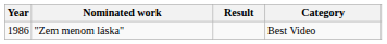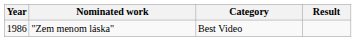columns swapped: Category <-> Result
